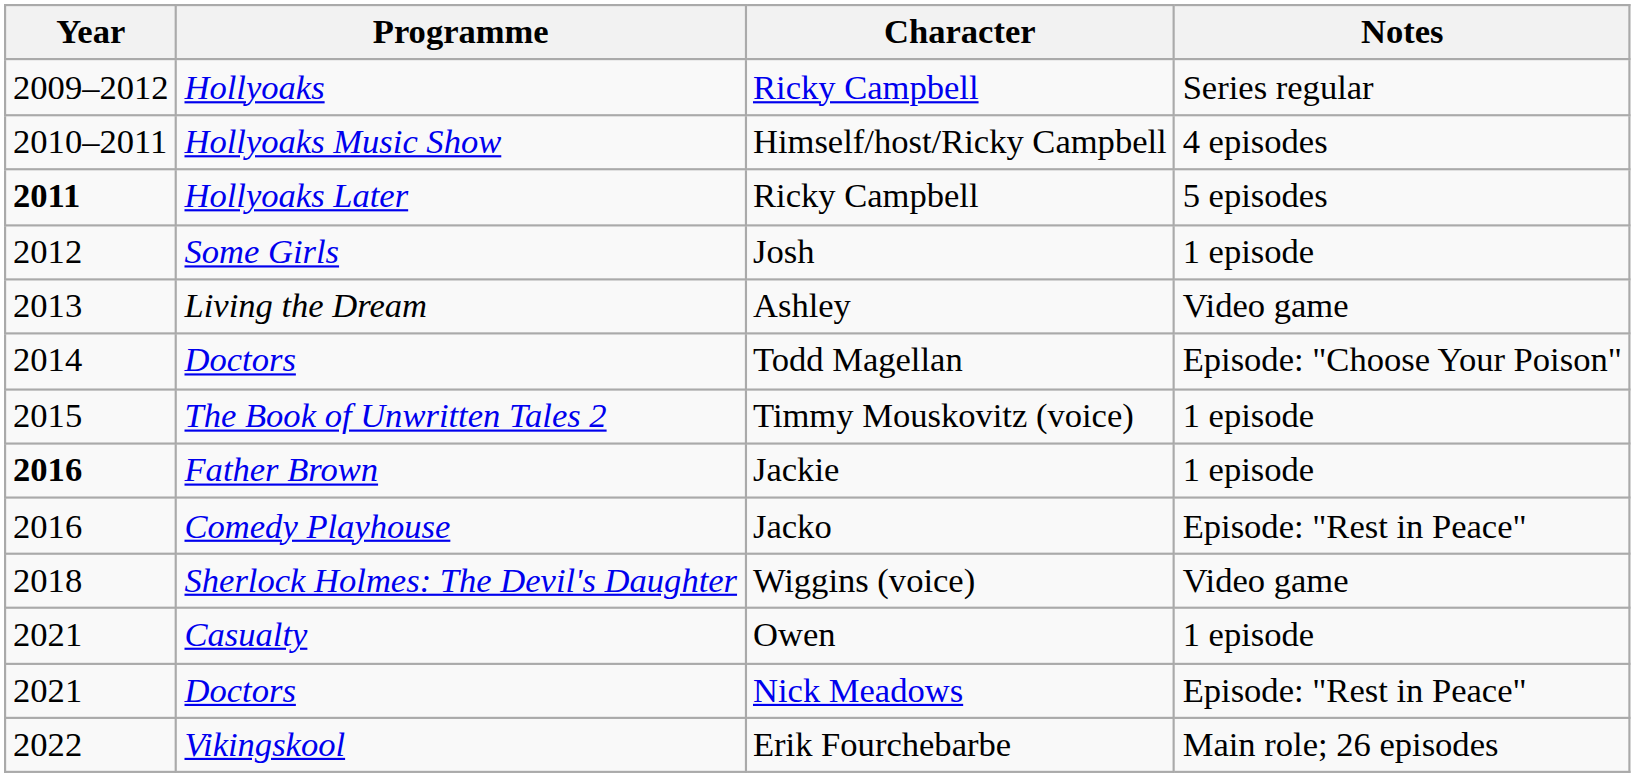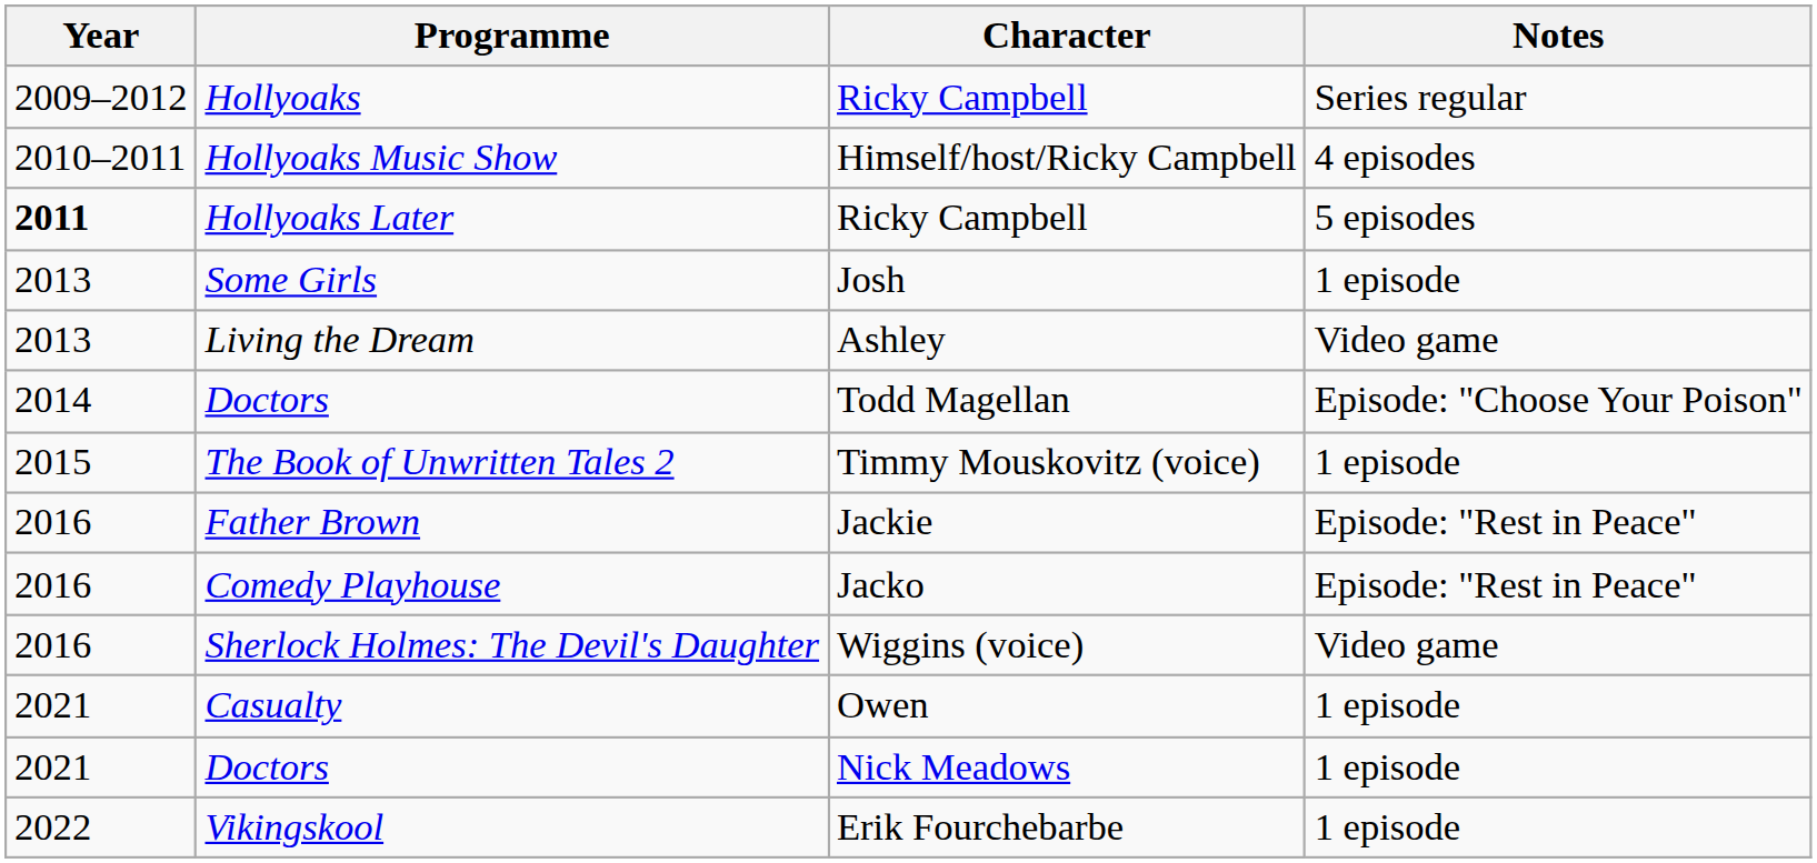Some Girls | Year: 2012 -> 2013
Father Brown | Year: bold -> normal
Father Brown | Notes: 1 episode -> Episode: "Rest in Peace"
Sherlock Holmes: The Devil's Daughter | Year: 2018 -> 2016
Doctors / Nick Meadows | Notes: Episode: "Rest in Peace" -> 1 episode
Vikingskool | Notes: Main role; 26 episodes -> 1 episode
